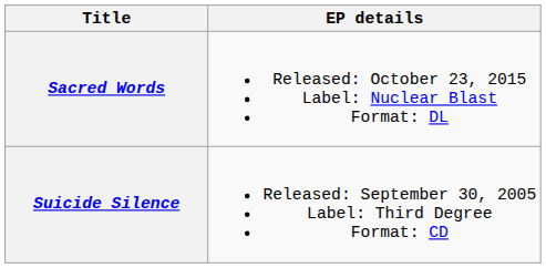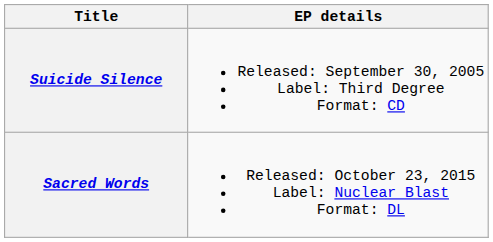rows swapped: Suicide Silence <-> Sacred Words
